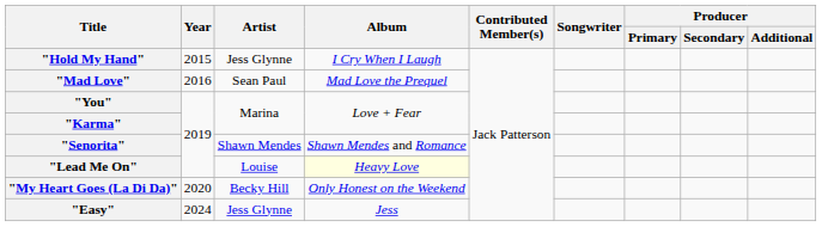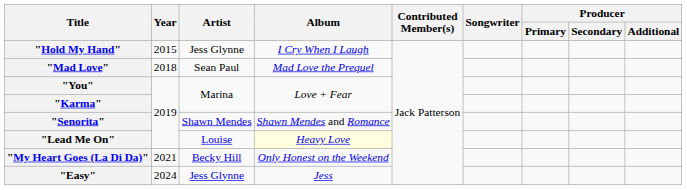"Mad Love" | Year: 2016 -> 2018
"My Heart Goes (La Di Da)" | Year: 2020 -> 2021
